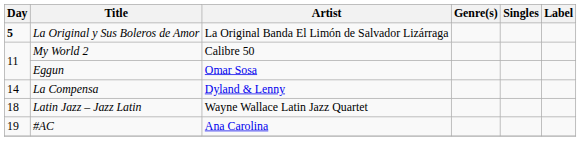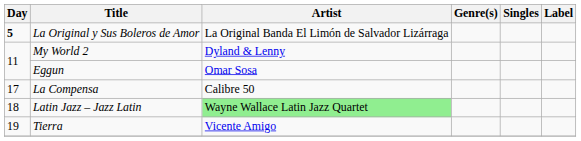My World 2 | Artist: Calibre 50 -> Dyland & Lenny
La Compensa | Day: 14 -> 17
La Compensa | Artist: Dyland & Lenny -> Calibre 50
Latin Jazz – Jazz Latin | Artist: no background -> lightgreen background
+ row: 19 | Tierra | Vicente Amigo
- row: 19 | #AC | Ana Carolina
